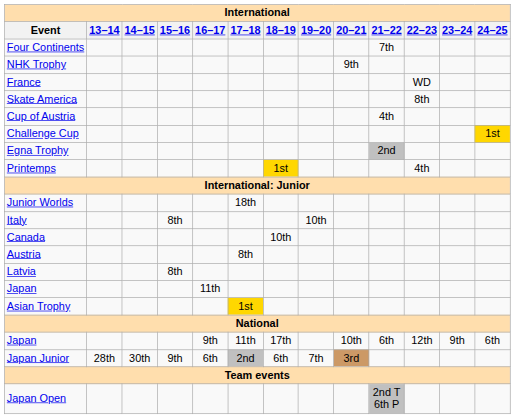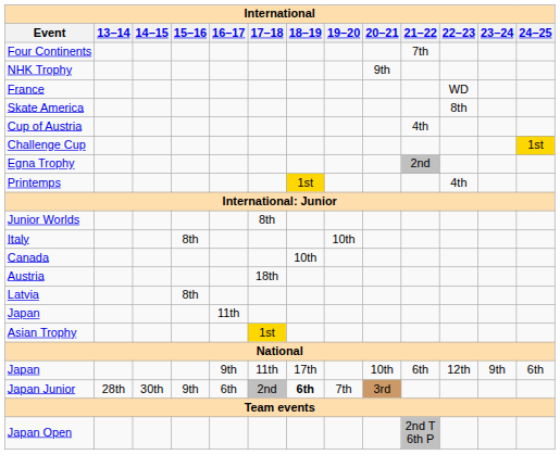Junior Worlds | 17–18: 18th -> 8th
Austria | 17–18: 8th -> 18th
Japan Junior | 18–19: normal -> bold
